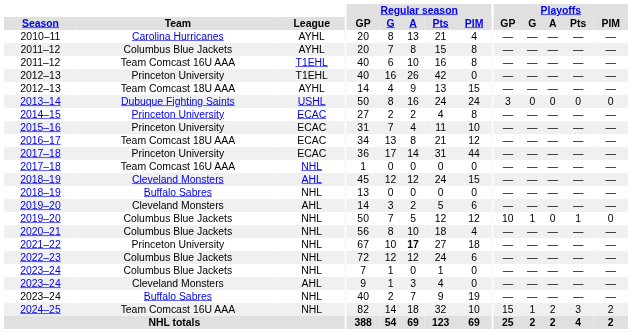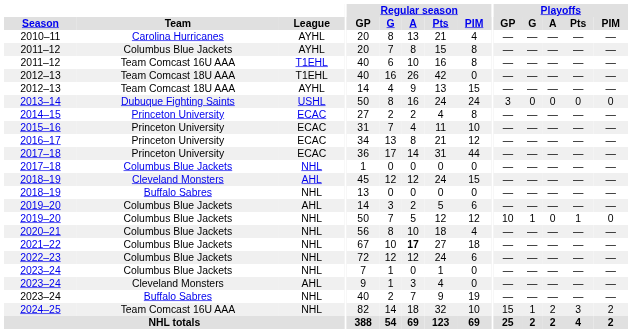2012–13 / T1EHL | Team: Princeton University -> Team Comcast 18U AAA
2016–17 | Team: Team Comcast 18U AAA -> Princeton University
2017–18 / NHL | Team: Team Comcast 16U AAA -> Columbus Blue Jackets
2019–20 / AHL | Team: Cleveland Monsters -> Columbus Blue Jackets
2021–22 | Team: Princeton University -> Columbus Blue Jackets
